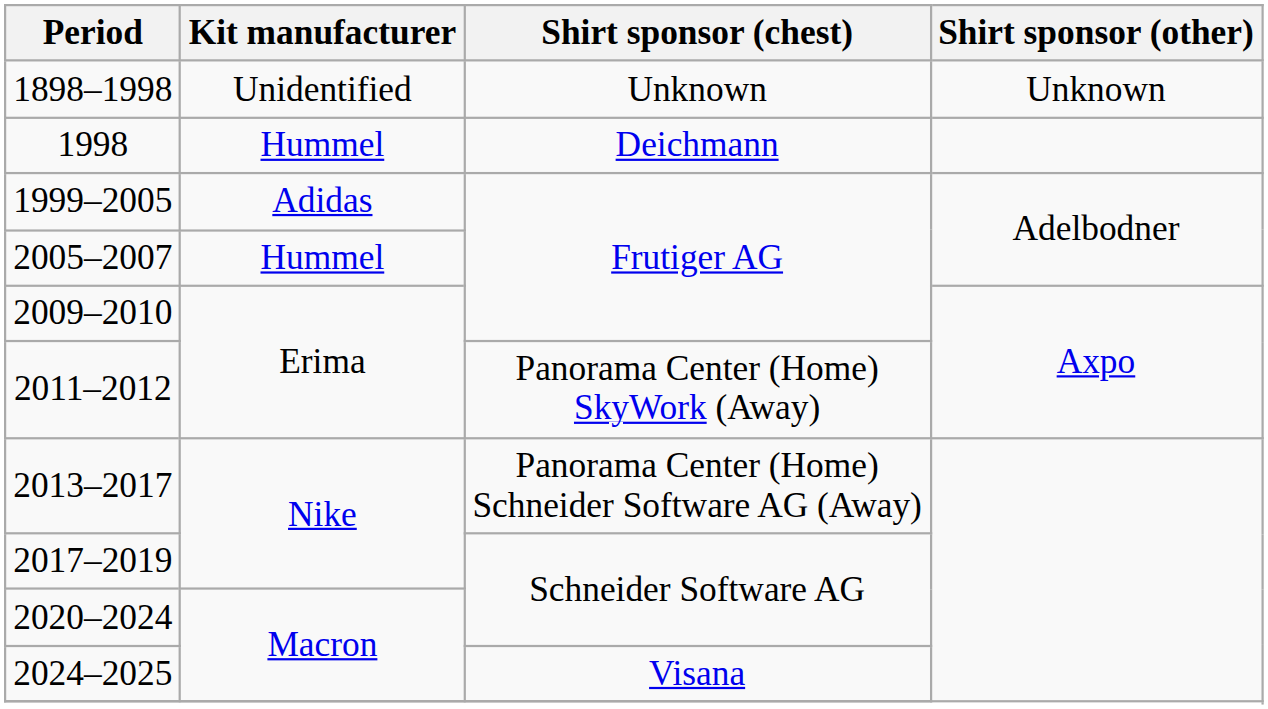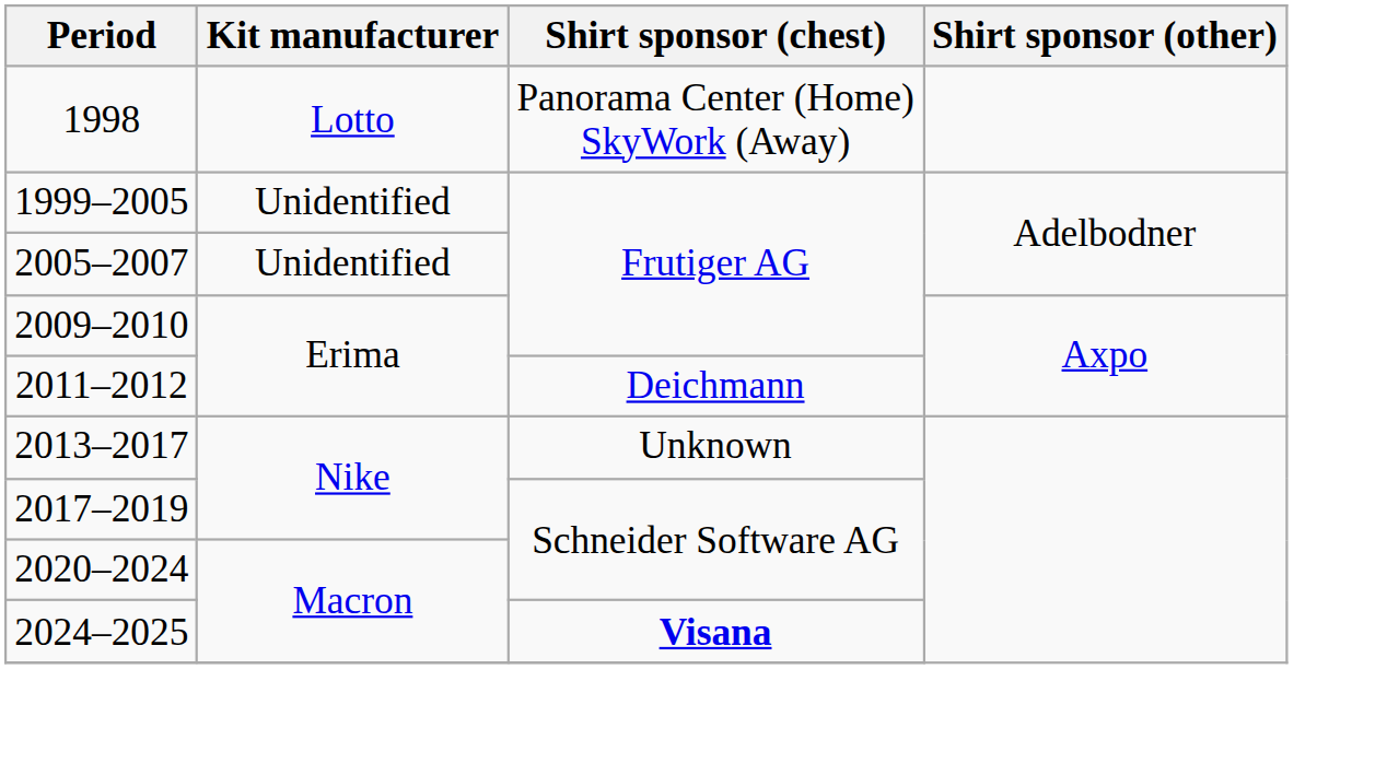- row: 1898–1998 | Unidentified | Unknown | Unknown
1998 | Kit manufacturer: Hummel -> Lotto
1998 | Shirt sponsor (chest): Deichmann -> Panorama Center (Home) SkyWork (Away)
1999–2005 | Kit manufacturer: Adidas -> Unidentified
2005–2007 | Kit manufacturer: Hummel -> Unidentified
2011–2012 | Shirt sponsor (chest): Panorama Center (Home) SkyWork (Away) -> Deichmann
2013–2017 | Shirt sponsor (chest): Panorama Center (Home) Schneider Software AG (Away) -> Unknown
2024–2025 | Shirt sponsor (chest): normal -> bold
